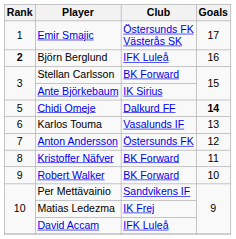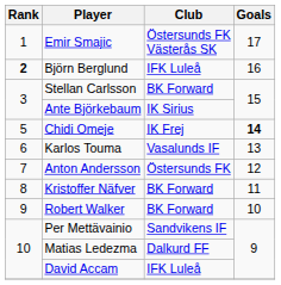Chidi Omeje | Club: Dalkurd FF -> IK Frej
Matias Ledezma | Club: IK Frej -> Dalkurd FF
